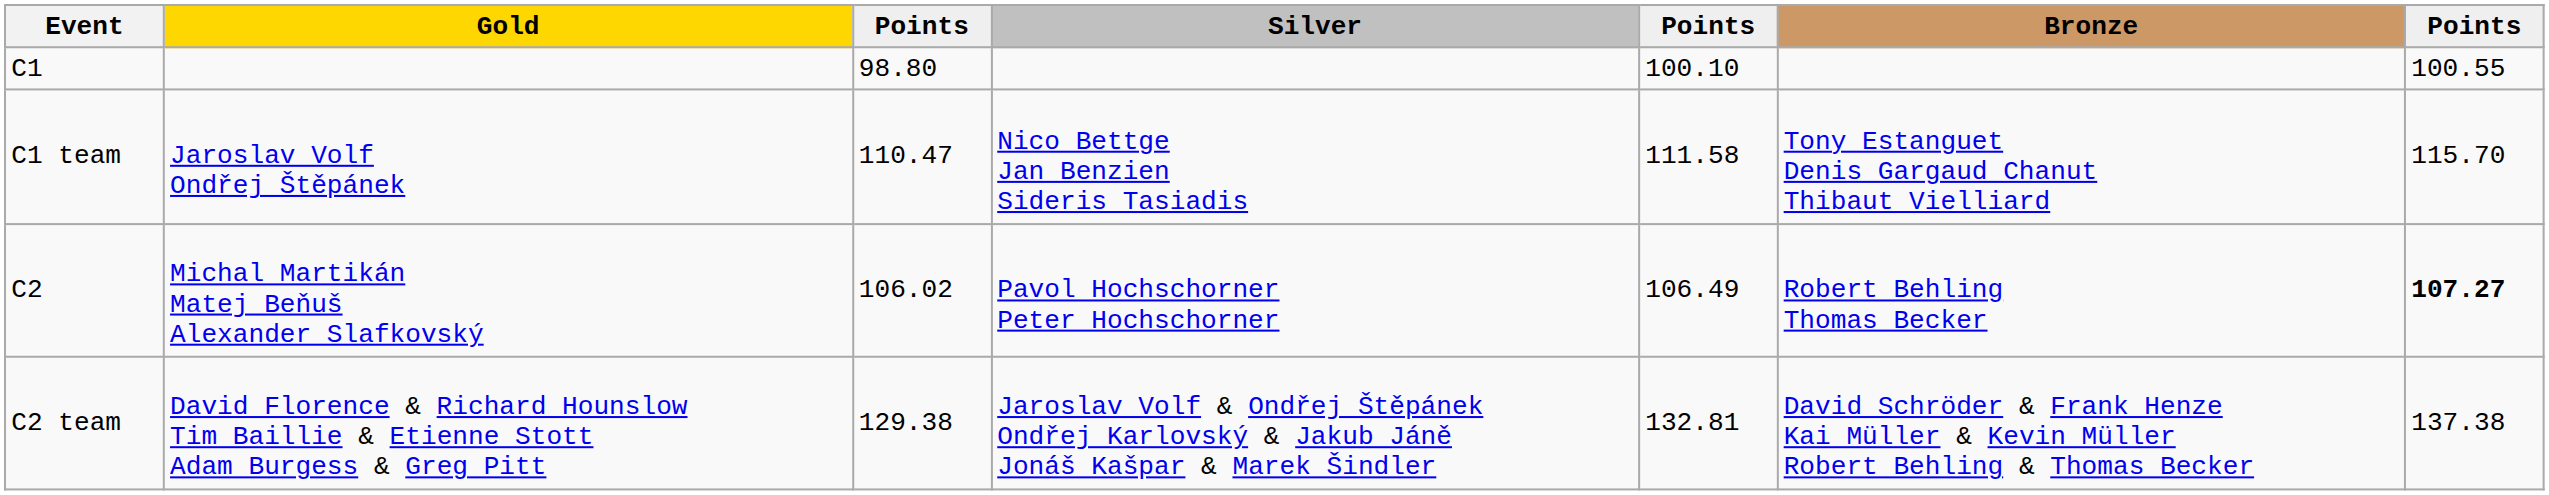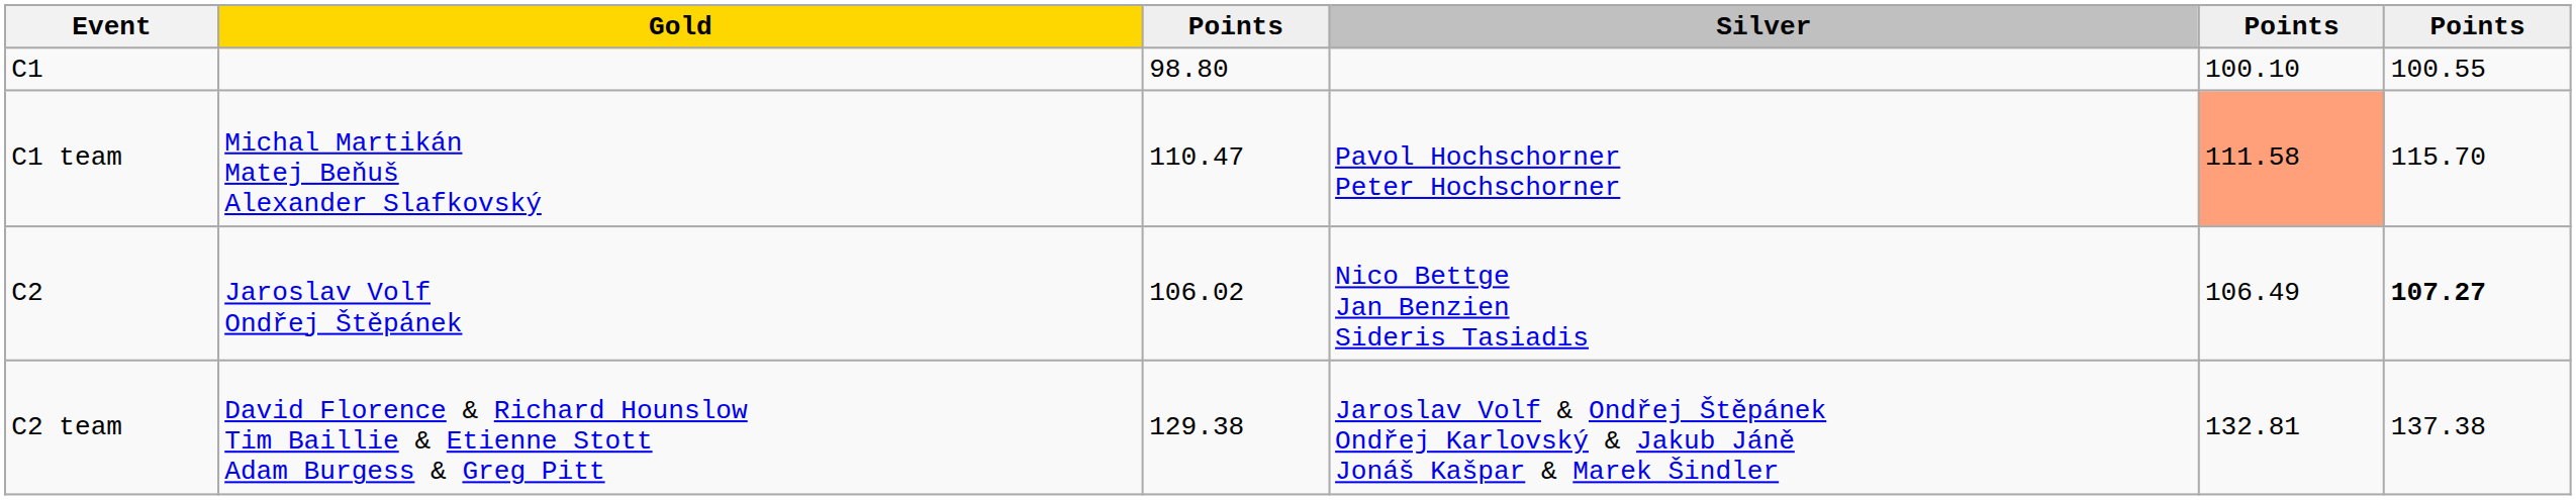- column: Bronze | Tony Estanguet Denis Gargaud Chanut Thibaut Vielliard | Robert Behling Thomas Becker | David Schröder & Frank Henze Kai Müller & Kevin Müller Robert Behling & Thomas Becker
C1 team | Gold: Jaroslav Volf Ondřej Štěpánek -> Michal Martikán Matej Beňuš Alexander Slafkovský
C1 team | Silver: Nico Bettge Jan Benzien Sideris Tasiadis -> Pavol Hochschorner Peter Hochschorner
C1 team | column 5: no background -> lightsalmon background
C2 | Gold: Michal Martikán Matej Beňuš Alexander Slafkovský -> Jaroslav Volf Ondřej Štěpánek
C2 | Silver: Pavol Hochschorner Peter Hochschorner -> Nico Bettge Jan Benzien Sideris Tasiadis
